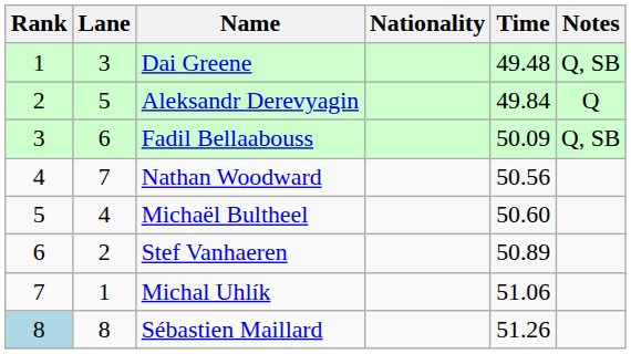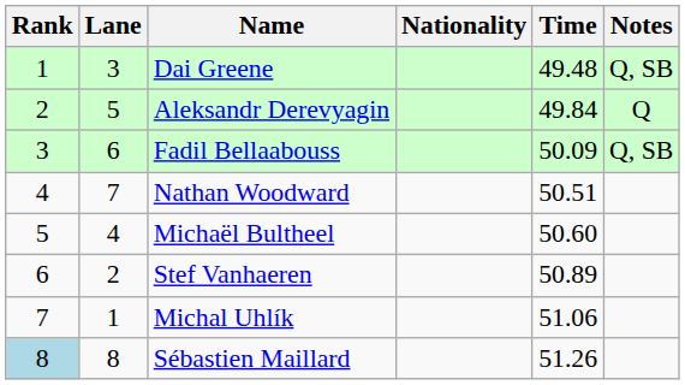Nathan Woodward | Time: 50.56 -> 50.51
